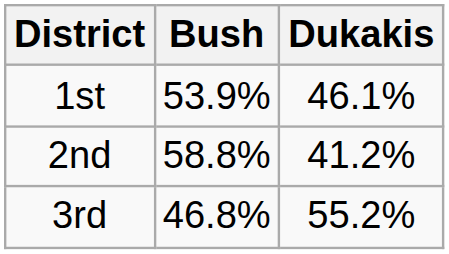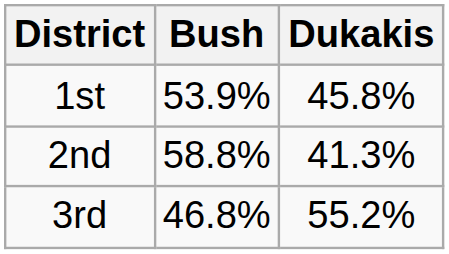1st | Dukakis: 46.1% -> 45.8%
2nd | Dukakis: 41.2% -> 41.3%
